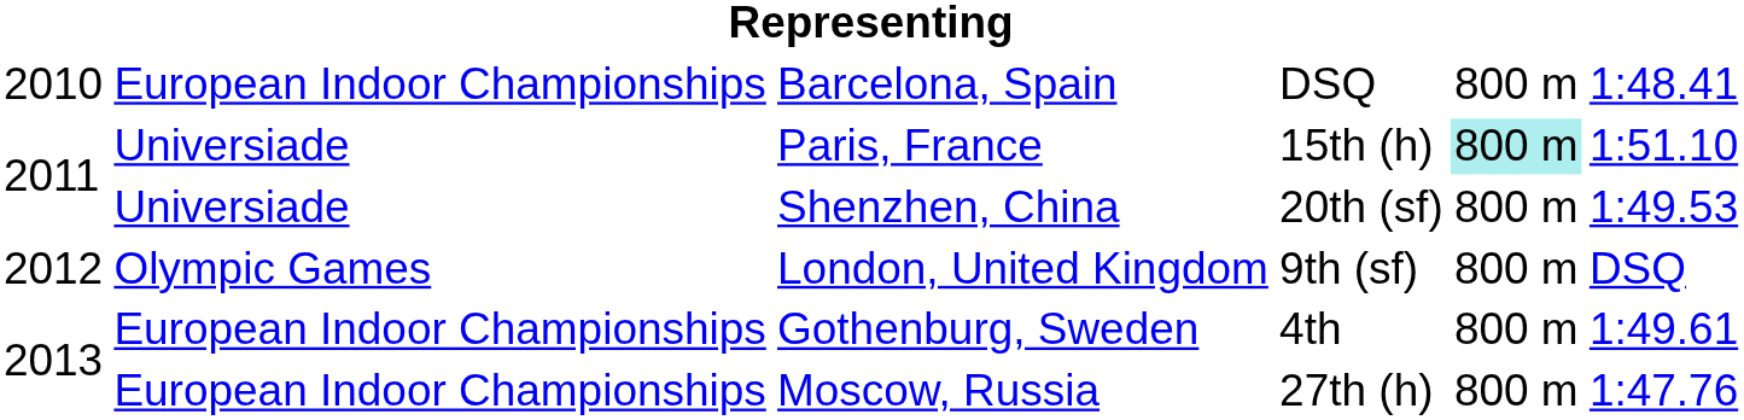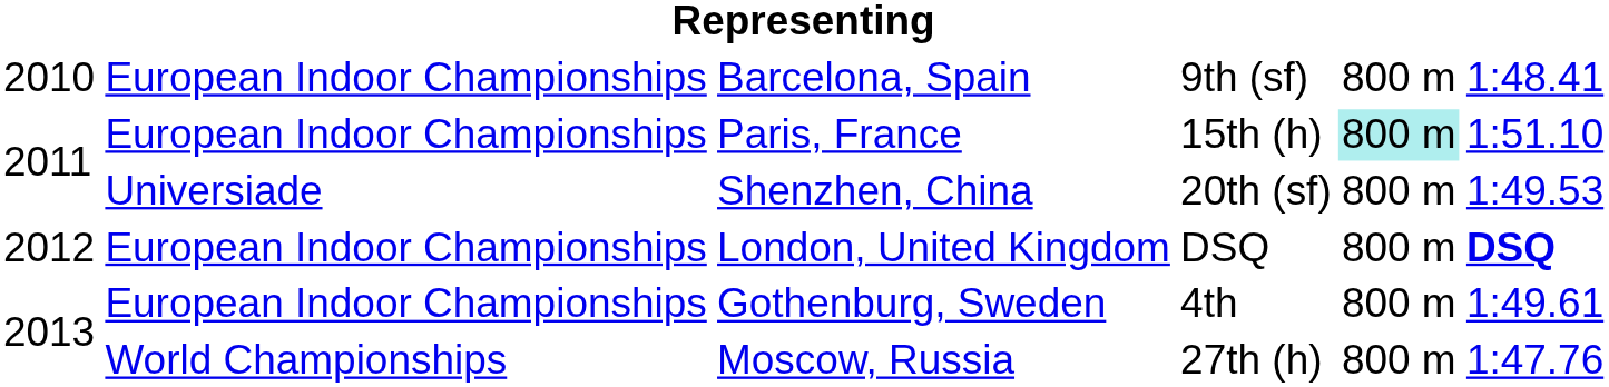Barcelona, Spain | column 4: DSQ -> 9th (sf)
Paris, France | column 2: Universiade -> European Indoor Championships
London, United Kingdom | column 2: Olympic Games -> European Indoor Championships
London, United Kingdom | column 4: 9th (sf) -> DSQ
London, United Kingdom | column 6: normal -> bold
Moscow, Russia | column 2: European Indoor Championships -> World Championships
